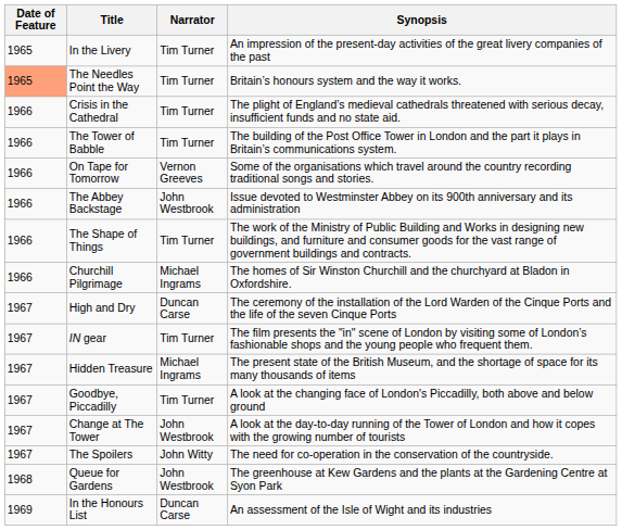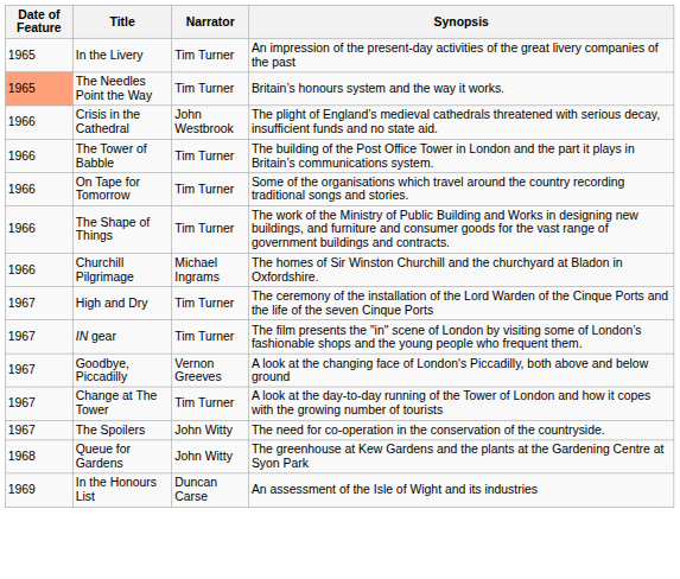Crisis in the Cathedral | Narrator: Tim Turner -> John Westbrook
On Tape for Tomorrow | Narrator: Vernon Greeves -> Tim Turner
- row: 1966 | The Abbey Backstage | John Westbrook | Issue devoted to Westminster Abbey on its 900th anniversary and its administration
High and Dry | Narrator: Duncan Carse -> Tim Turner
- row: 1967 | Hidden Treasure | Michael Ingrams | The present state of the British Museum, and the shortage of space for its many thousands of items
Goodbye, Piccadilly | Narrator: Tim Turner -> Vernon Greeves
Change at The Tower | Narrator: John Westbrook -> Tim Turner
Queue for Gardens | Narrator: John Westbrook -> John Witty
